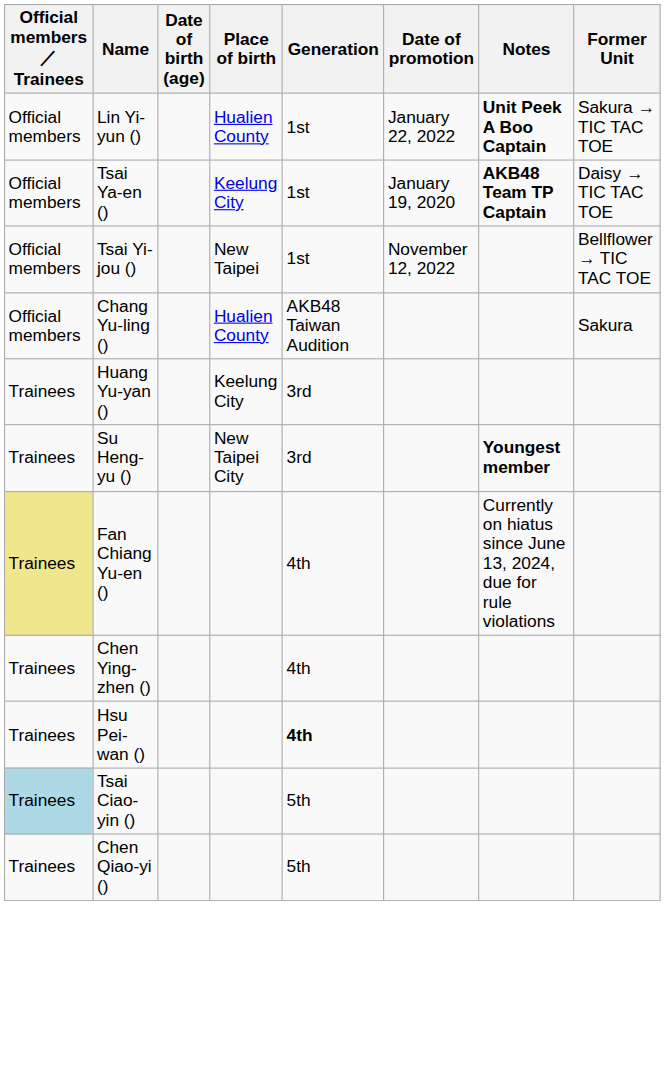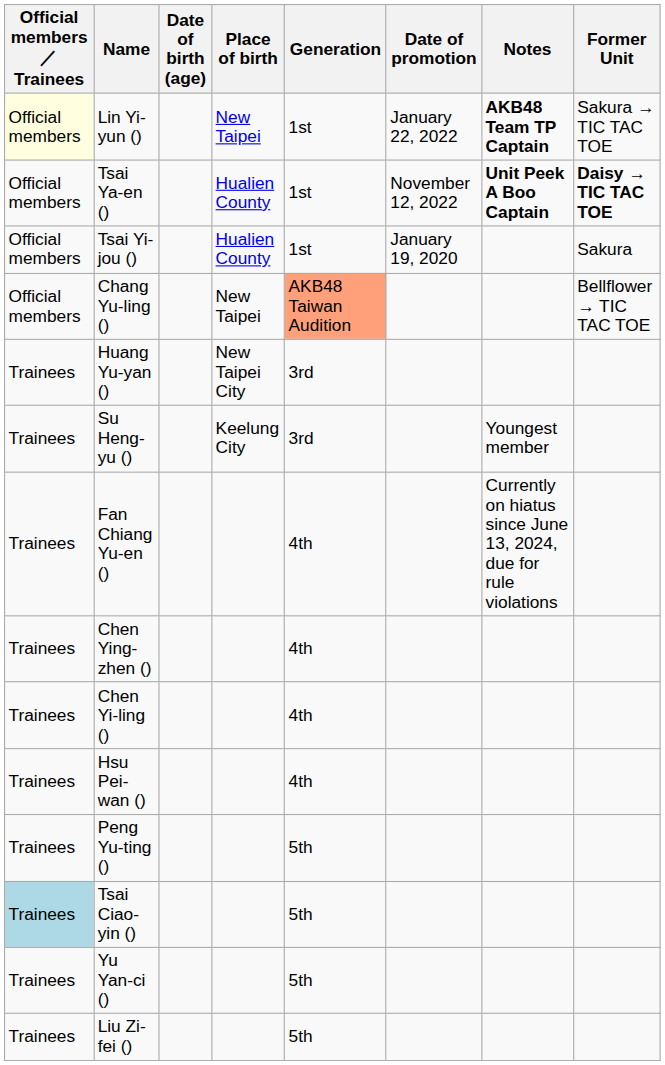Lin Yi-yun () | Official members／Trainees: no background -> lightyellow background
Lin Yi-yun () | Place of birth: Hualien County -> New Taipei
Lin Yi-yun () | Notes: Unit Peek A Boo Captain -> AKB48 Team TP Captain
Tsai Ya-en () | Place of birth: Keelung City -> Hualien County
Tsai Ya-en () | Date of promotion: January 19, 2020 -> November 12, 2022
Tsai Ya-en () | Notes: AKB48 Team TP Captain -> Unit Peek A Boo Captain
Tsai Ya-en () | Former Unit: normal -> bold
Tsai Yi-jou () | Place of birth: New Taipei -> Hualien County
Tsai Yi-jou () | Date of promotion: November 12, 2022 -> January 19, 2020
Tsai Yi-jou () | Former Unit: Bellflower → TIC TAC TOE -> Sakura
Chang Yu-ling () | Place of birth: Hualien County -> New Taipei
Chang Yu-ling () | Generation: no background -> lightsalmon background
Chang Yu-ling () | Former Unit: Sakura -> Bellflower → TIC TAC TOE
Huang Yu-yan () | Place of birth: Keelung City -> New Taipei City
Su Heng-yu () | Place of birth: New Taipei City -> Keelung City
Su Heng-yu () | Notes: bold -> normal
Fan Chiang Yu-en () | Official members／Trainees: khaki background -> no background
+ row: Trainees | Chen Yi-ling () | 4th
Hsu Pei-wan () | Generation: bold -> normal
+ row: Trainees | Peng Yu-ting () | 5th
- row: Trainees | Chen Qiao-yi () | 5th
+ row: Trainees | Yu Yan-ci () | 5th
+ row: Trainees | Liu Zi-fei () | 5th
